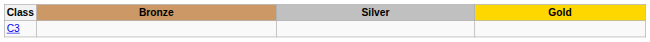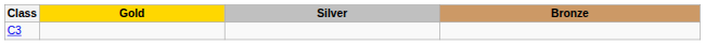columns swapped: Gold <-> Bronze
